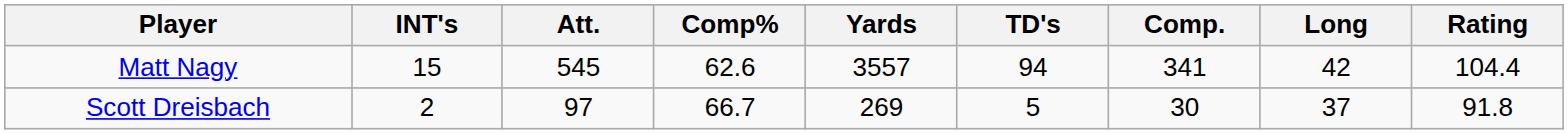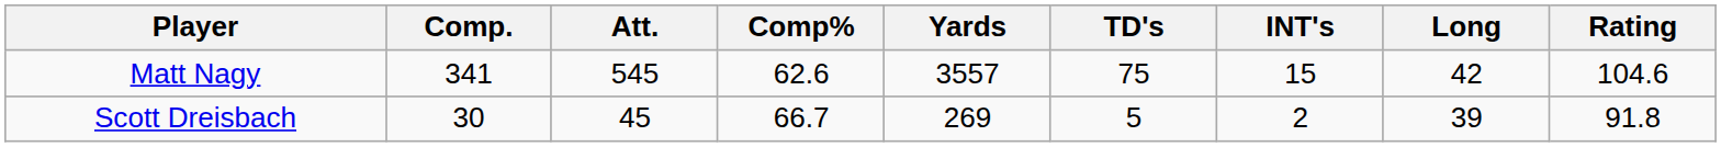columns swapped: Comp. <-> INT's
Matt Nagy | TD's: 94 -> 75
Matt Nagy | Rating: 104.4 -> 104.6
Scott Dreisbach | Att.: 97 -> 45
Scott Dreisbach | Long: 37 -> 39
